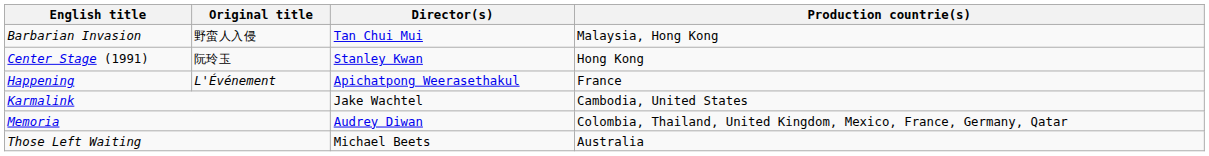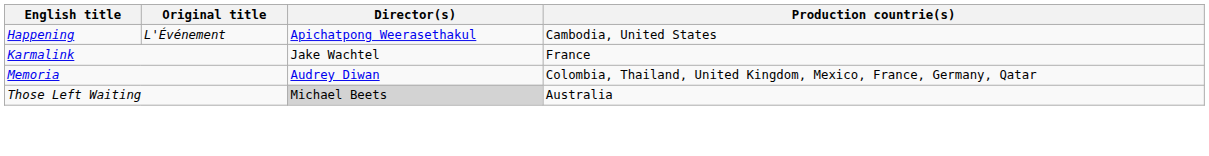- row: Barbarian Invasion | 野蛮人入侵 | Tan Chui Mui | Malaysia, Hong Kong
- row: Center Stage (1991) | 阮玲玉 | Stanley Kwan | Hong Kong
Happening | Production countrie(s): France -> Cambodia, United States
Karmalink | Production countrie(s): Cambodia, United States -> France
Those Left Waiting | Director(s): no background -> lightgrey background
